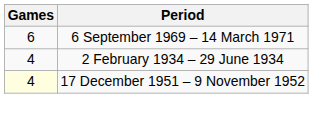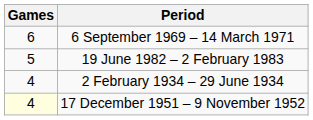+ row: 5 | 19 June 1982 – 2 February 1983
